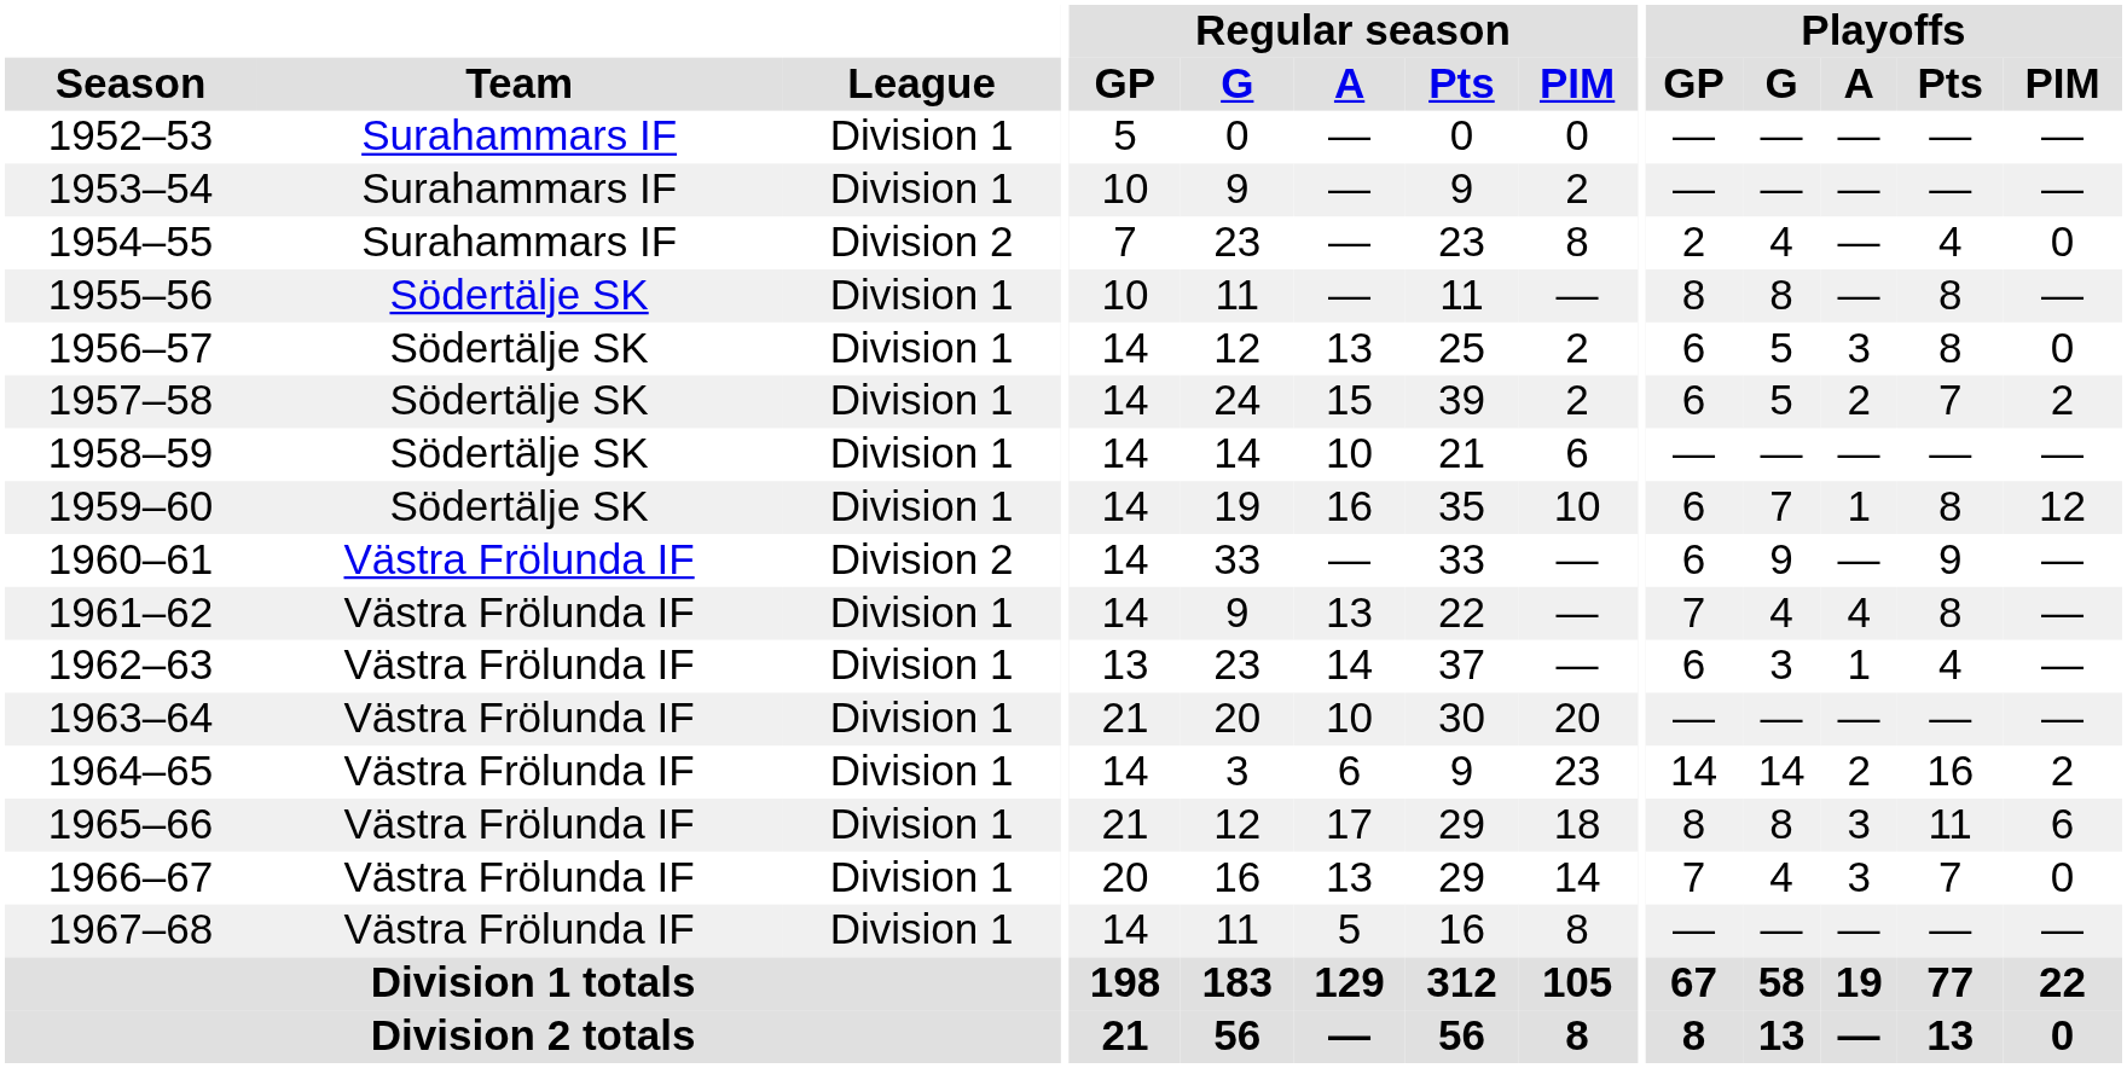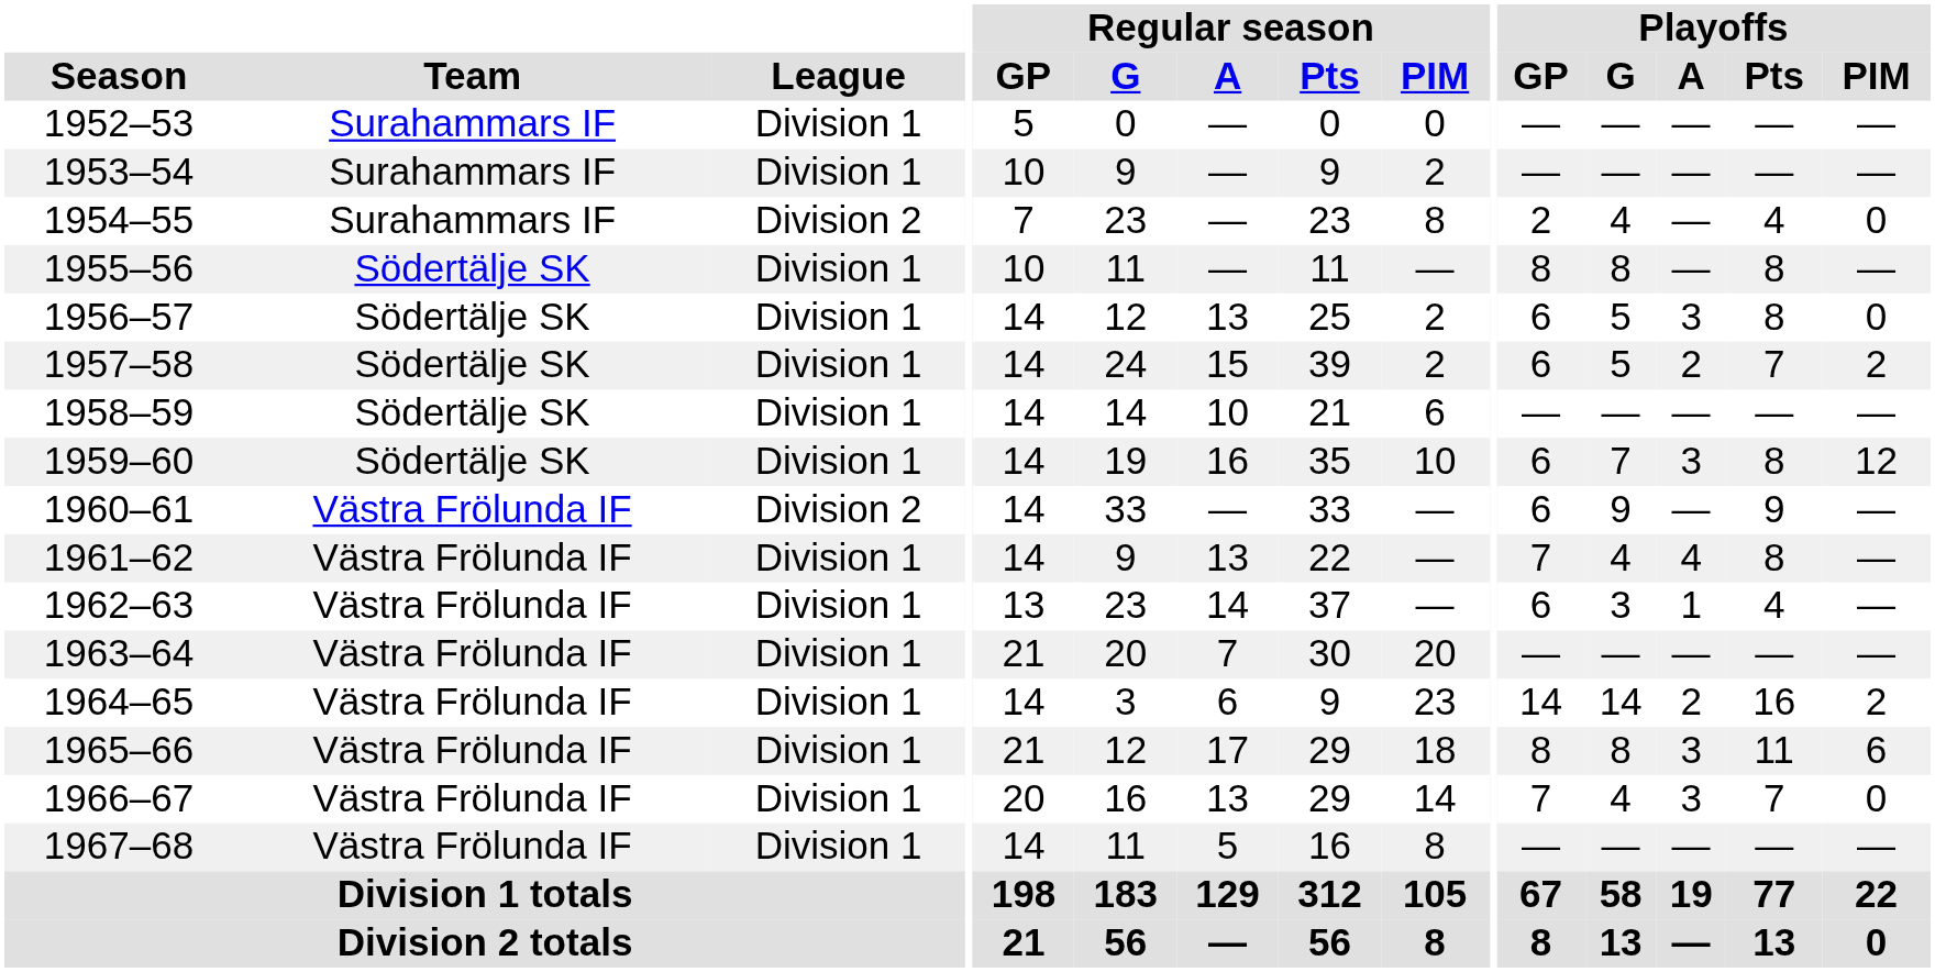1959–60 | Playoffs / A: 1 -> 3
1963–64 | Regular season / A: 10 -> 7
